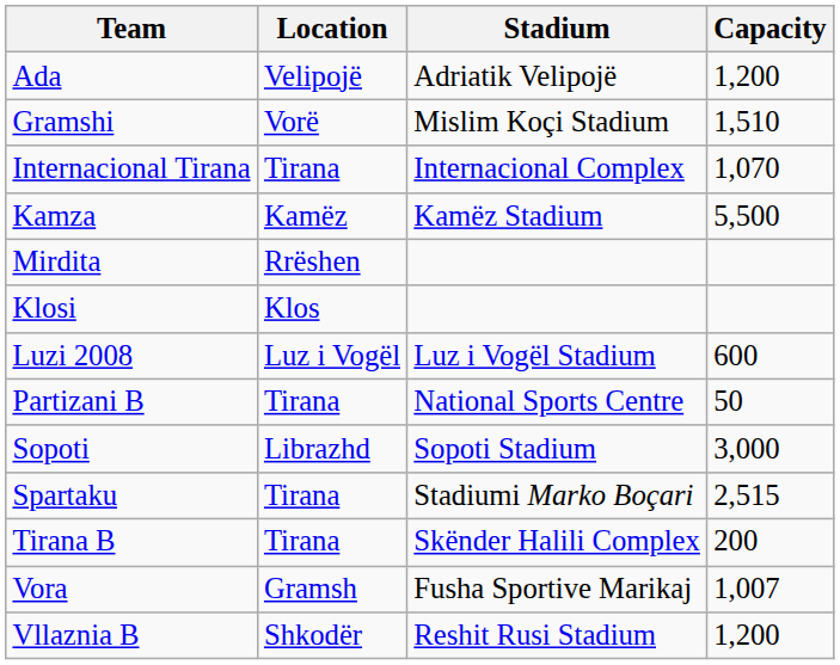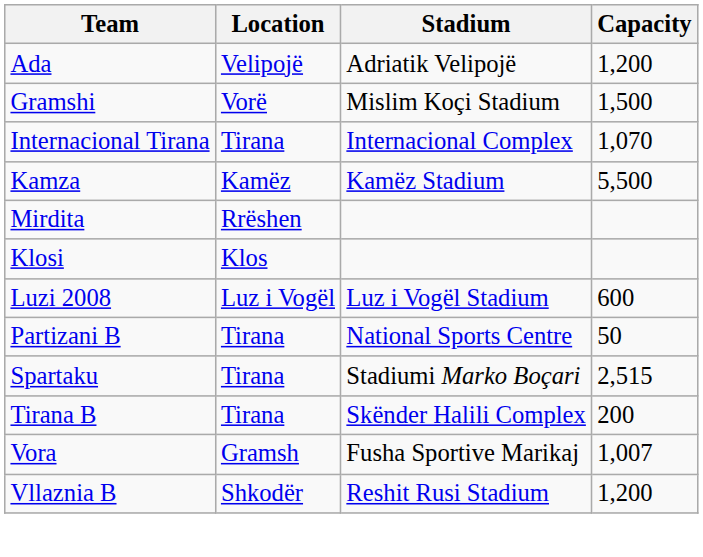Gramshi | Capacity: 1,510 -> 1,500
- row: Sopoti | Librazhd | Sopoti Stadium | 3,000
